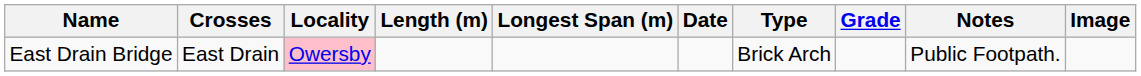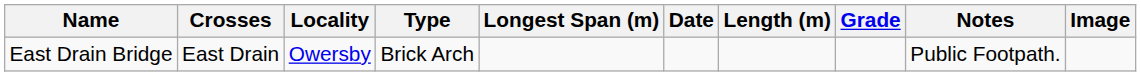columns swapped: Length (m) <-> Type
East Drain Bridge | Locality: pink background -> no background
